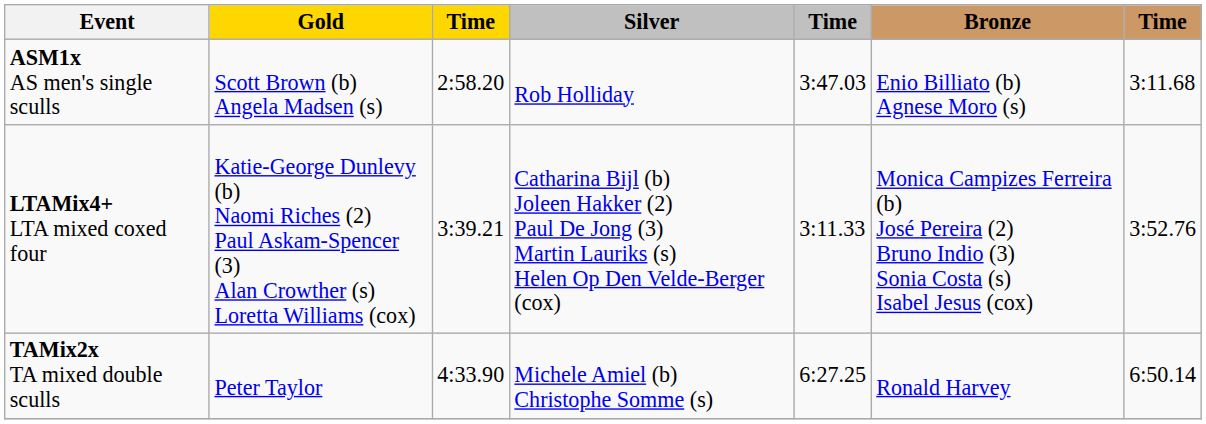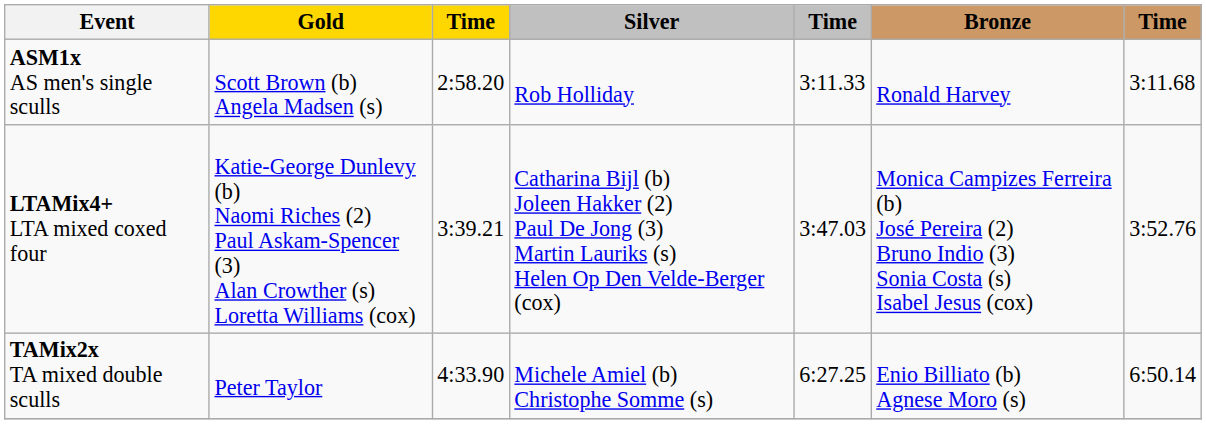ASM1x AS men's single sculls | column 5: 3:47.03 -> 3:11.33
ASM1x AS men's single sculls | Bronze: Enio Billiato (b) Agnese Moro (s) -> Ronald Harvey
LTAMix4+ LTA mixed coxed four | column 5: 3:11.33 -> 3:47.03
TAMix2x TA mixed double sculls | Bronze: Ronald Harvey -> Enio Billiato (b) Agnese Moro (s)
